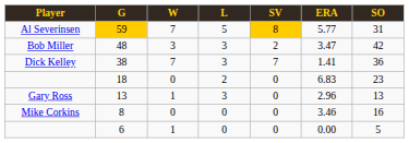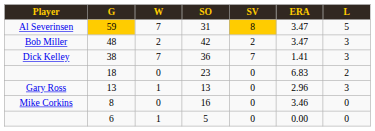columns swapped: L <-> SO
59 | ERA: 5.77 -> 3.47
48 | W: 3 -> 2
